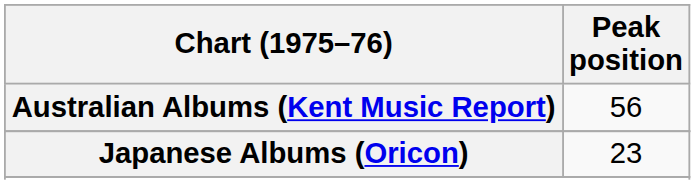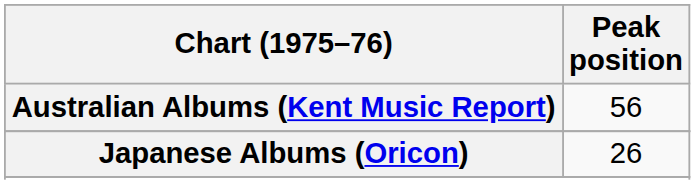Japanese Albums (Oricon) | Peak position: 23 -> 26
